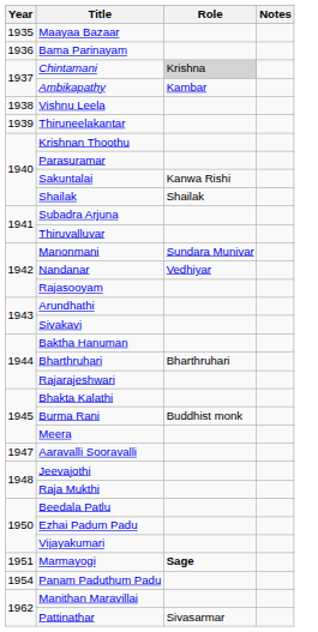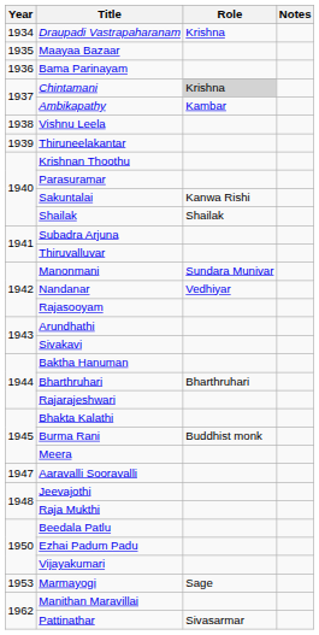+ row: 1934 | Draupadi Vastrapaharanam | Krishna
Marmayogi | Year: 1951 -> 1953
Marmayogi | Role: bold -> normal
- row: 1954 | Panam Paduthum Padu
